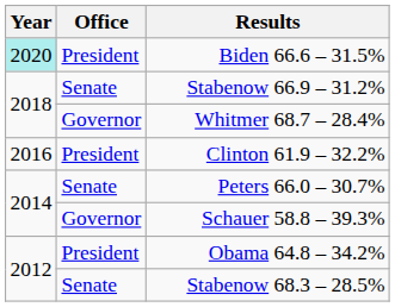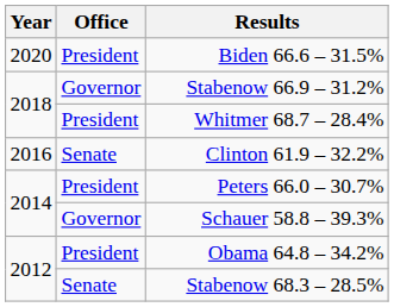Biden 66.6 – 31.5% | Year: paleturquoise background -> no background
Stabenow 66.9 – 31.2% | Office: Senate -> Governor
Whitmer 68.7 – 28.4% | Office: Governor -> President
Clinton 61.9 – 32.2% | Office: President -> Senate
Peters 66.0 – 30.7% | Office: Senate -> President
